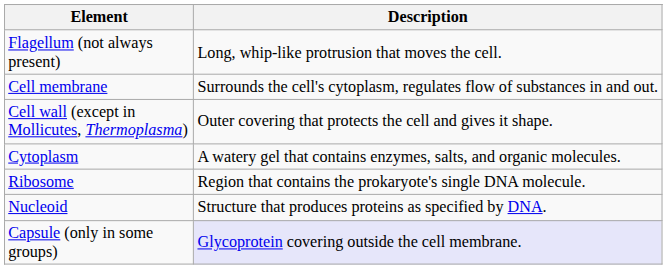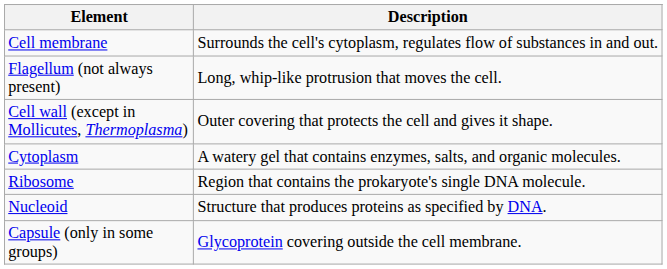rows swapped: Flagellum (not always present) <-> Cell membrane
Capsule (only in some groups) | Description: lavender background -> no background
